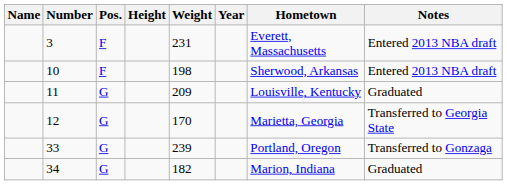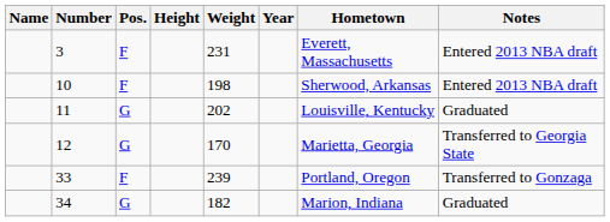11 | Weight: 209 -> 202
33 | Pos.: G -> F
